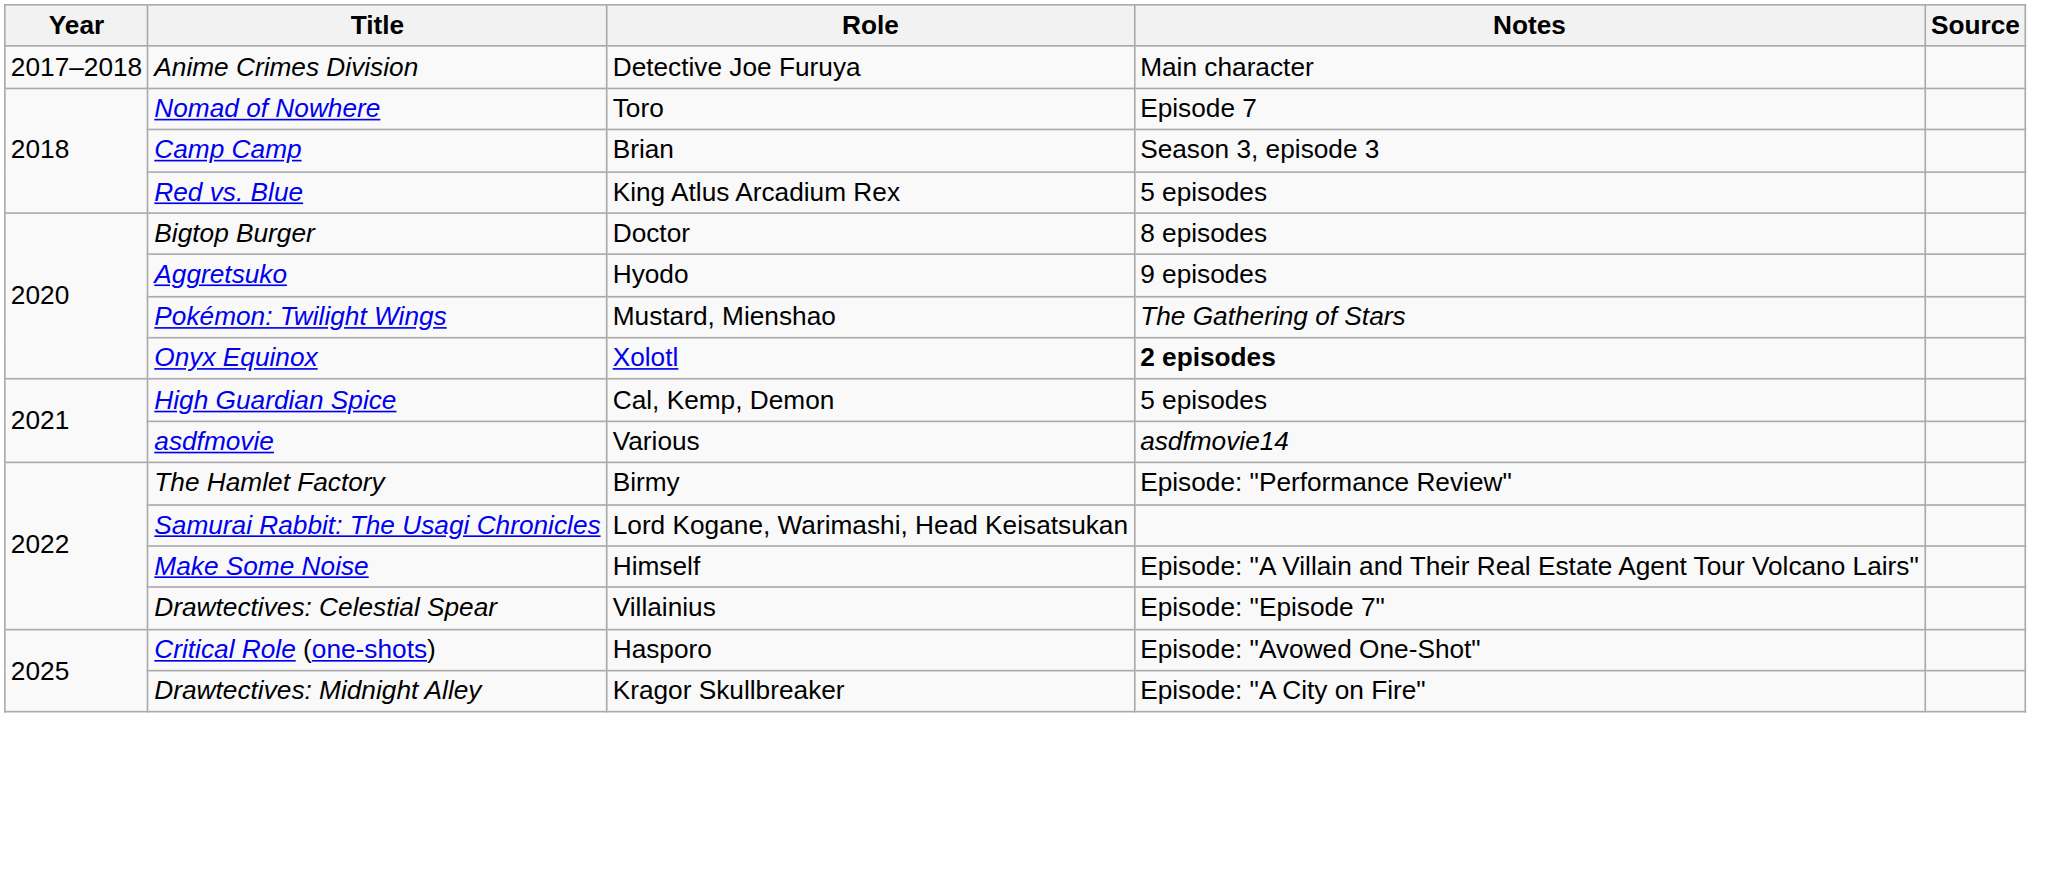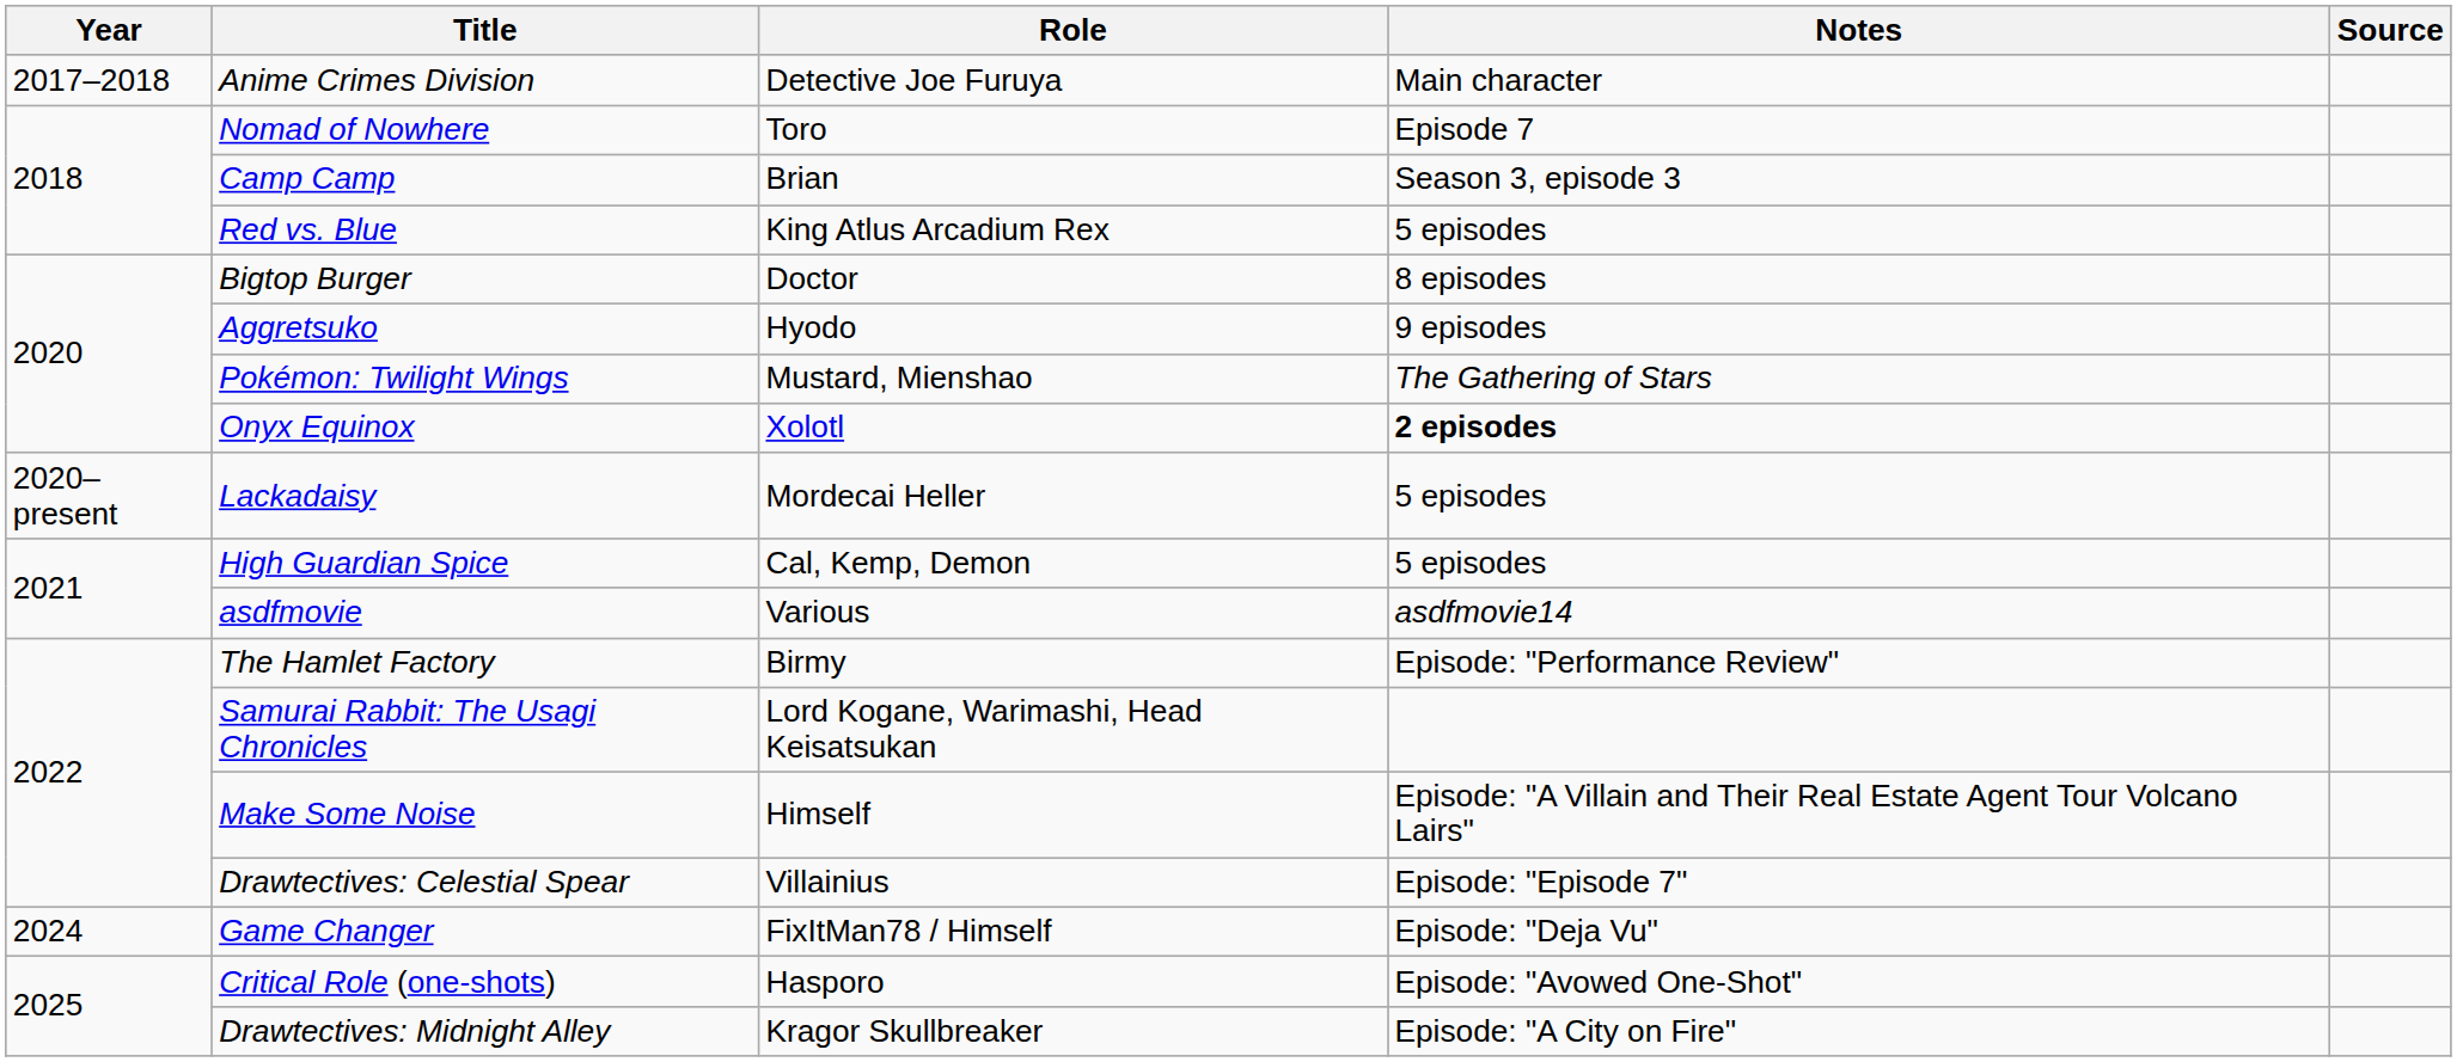+ row: 2020–present | Lackadaisy | Mordecai Heller | 5 episodes
+ row: 2024 | Game Changer | FixItMan78 / Himself | Episode: "Deja Vu"
